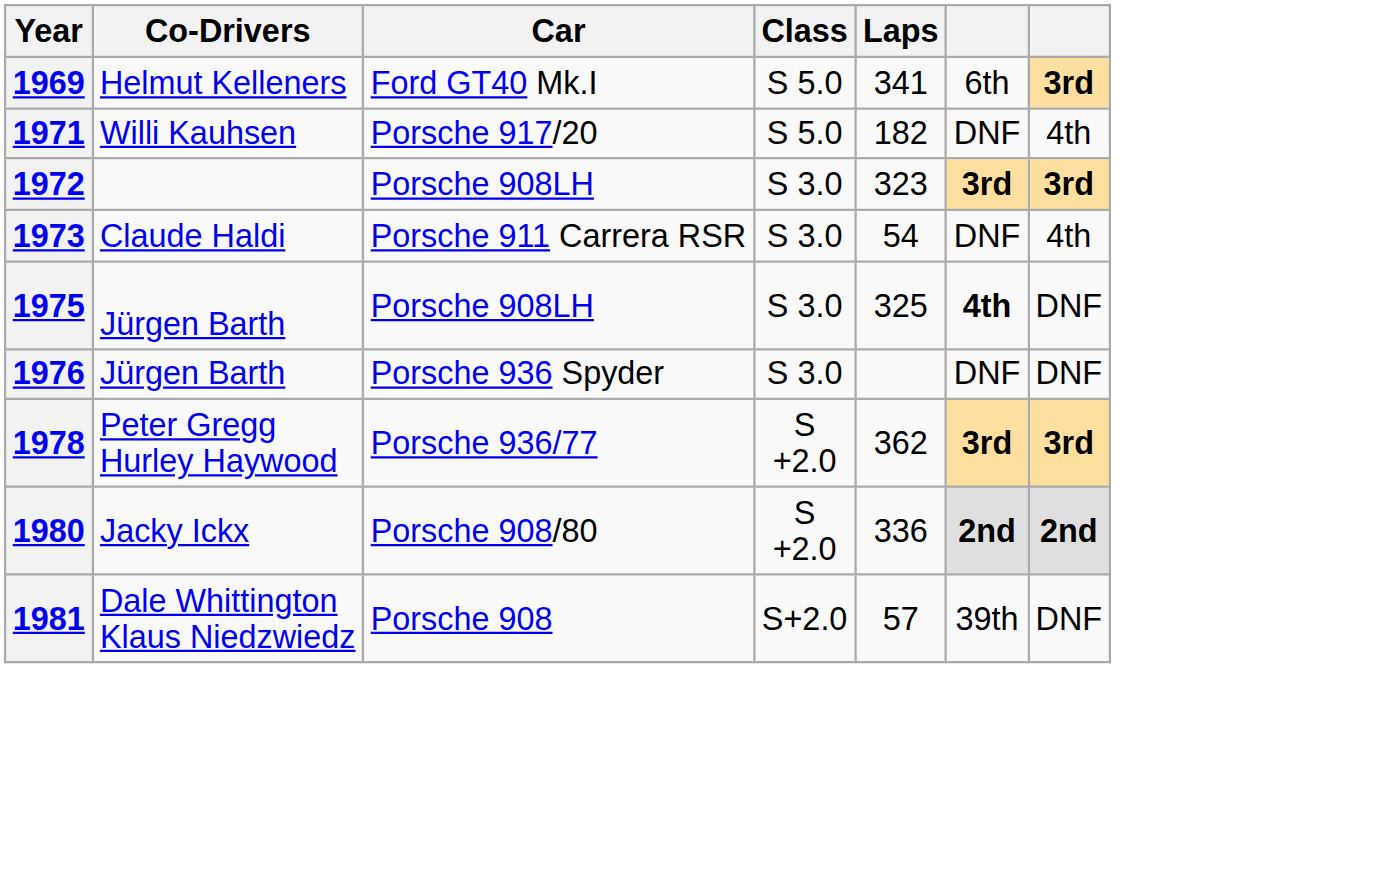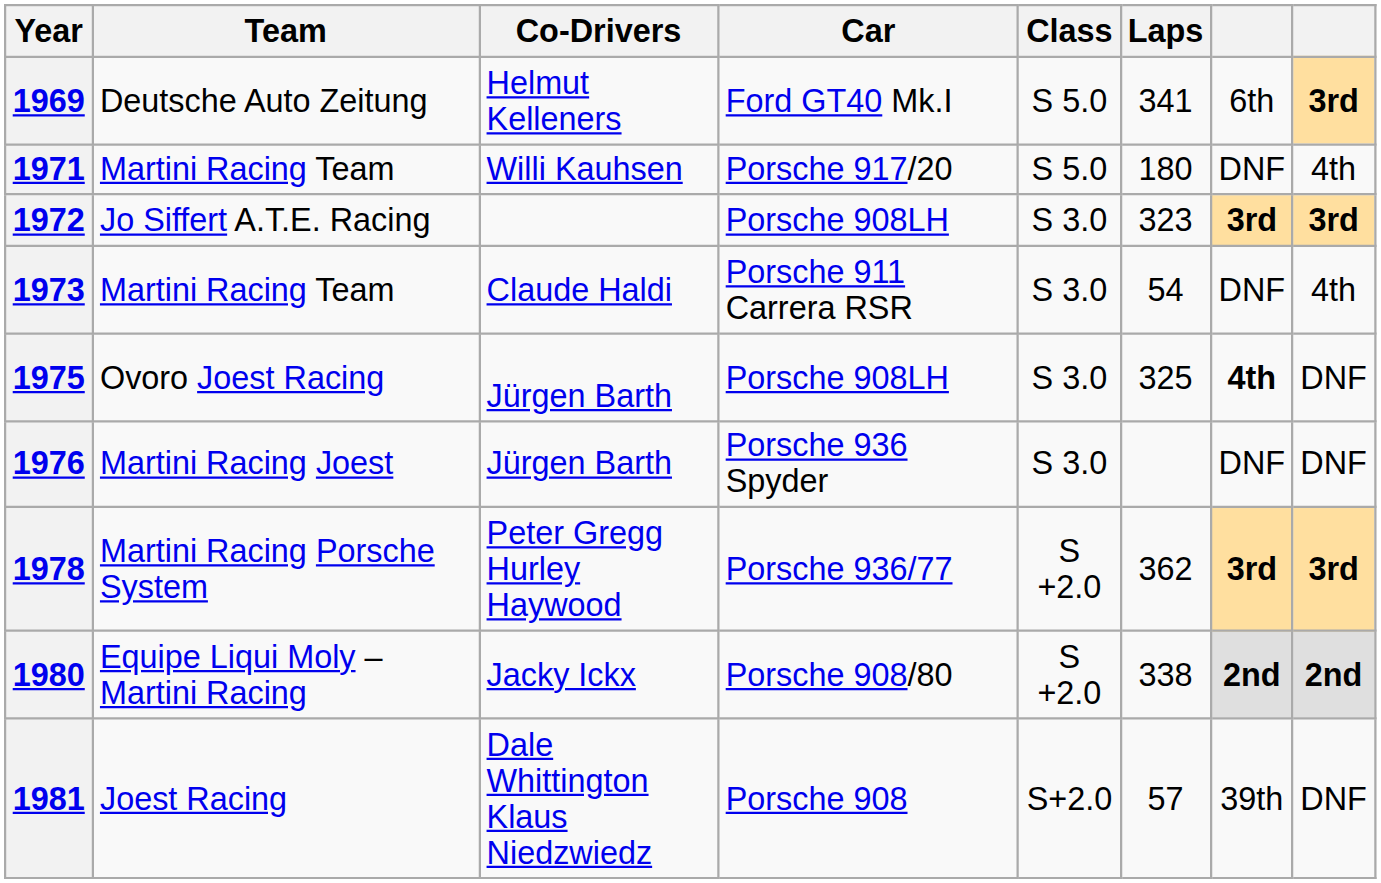+ column: Team | Deutsche Auto Zeitung | Martini Racing Team | Jo Siffert A.T.E. Racing | Martini Racing Team | Ovoro Joest Racing | Martini Racing Joest | Martini Racing Porsche System | Equipe Liqui Moly – Martini Racing | Joest Racing
1971 | Laps: 182 -> 180
1980 | Laps: 336 -> 338
